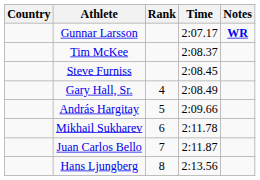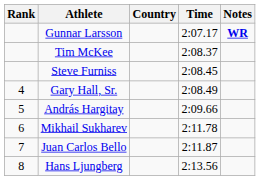columns swapped: Rank <-> Country
